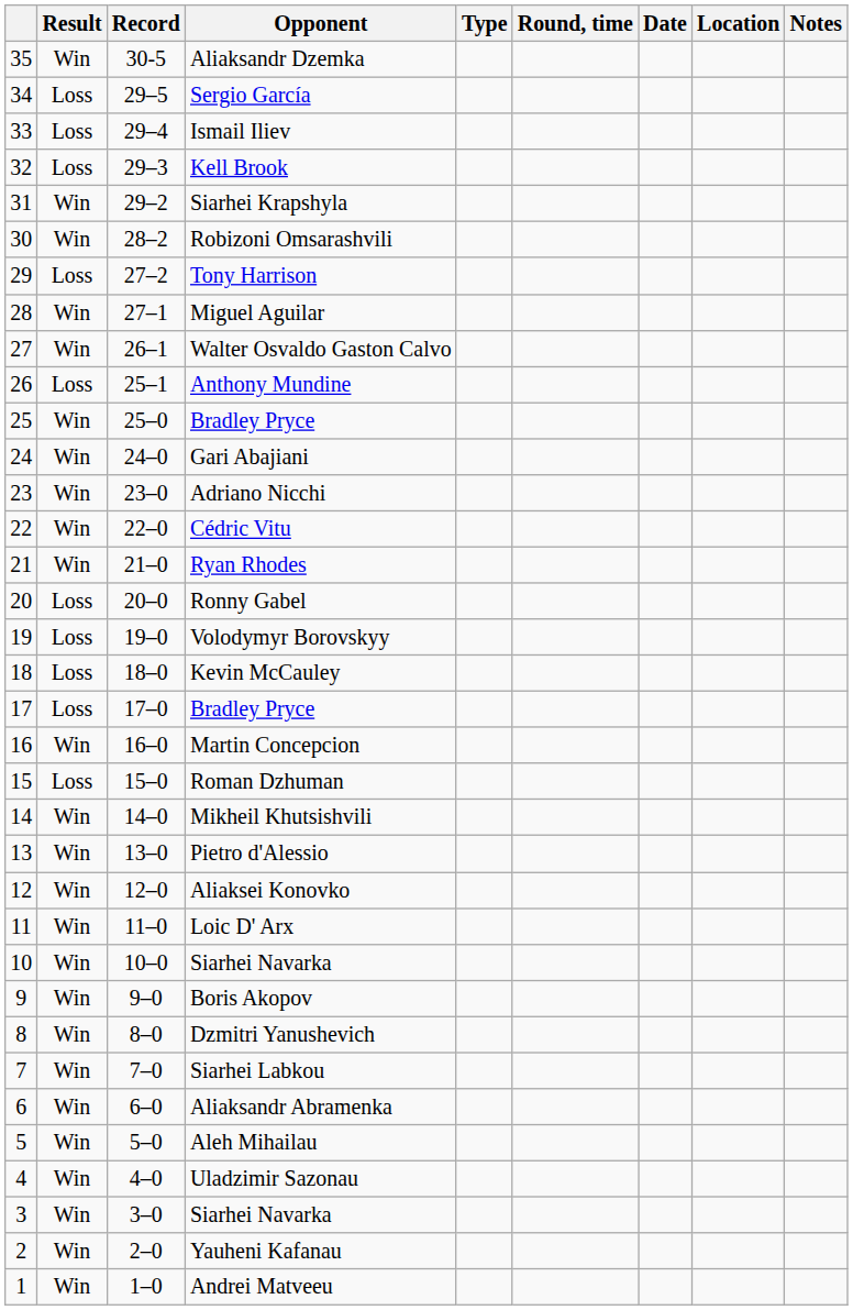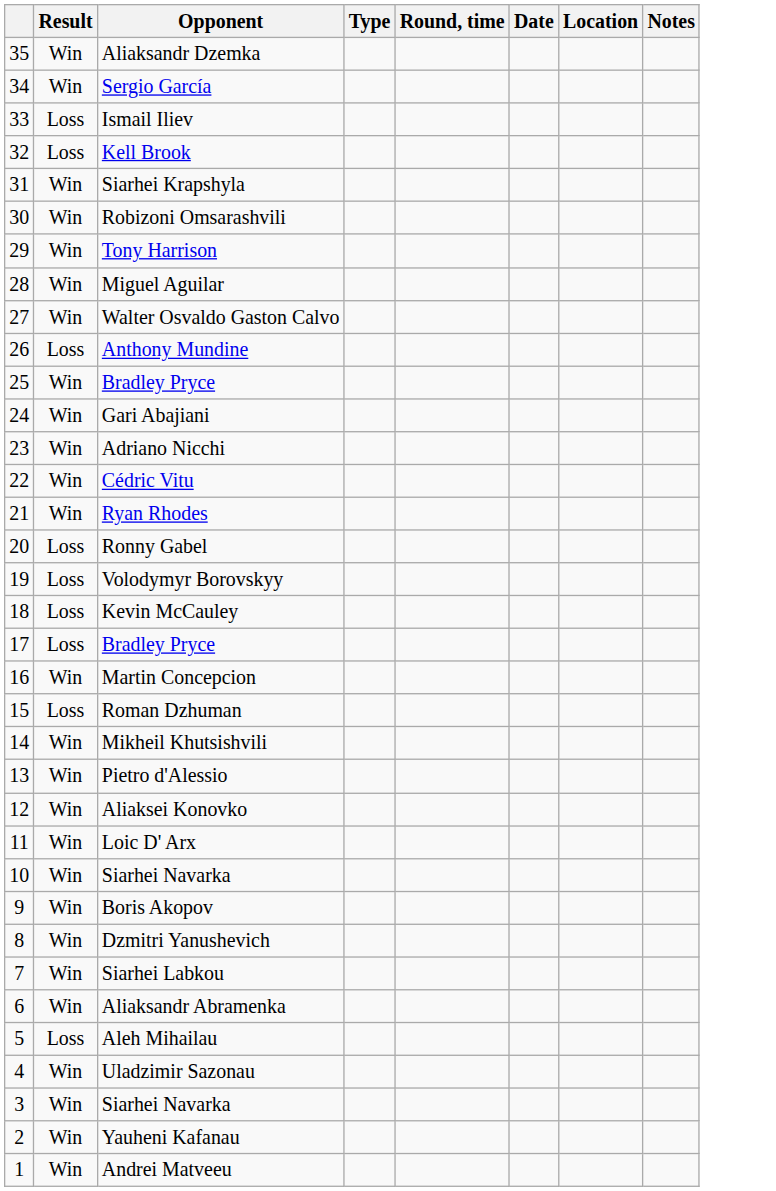- column: Record | 30-5 | 29–5 | 29–4 | 29–3 | 29–2 | 28–2 | 27–2 | 27–1 | 26–1 | 25–1 | 25–0 | 24–0 | 23–0 | 22–0 | 21–0 | 20–0 | 19–0 | 18–0 | 17–0 | 16–0 | 15–0 | 14–0 | 13–0 | 12–0 | 11–0 | 10–0 | 9–0 | 8–0 | 7–0 | 6–0 | 5–0 | 4–0 | 3–0 | 2–0 | 1–0
Sergio García | Result: Loss -> Win
Tony Harrison | Result: Loss -> Win
Aleh Mihailau | Result: Win -> Loss
